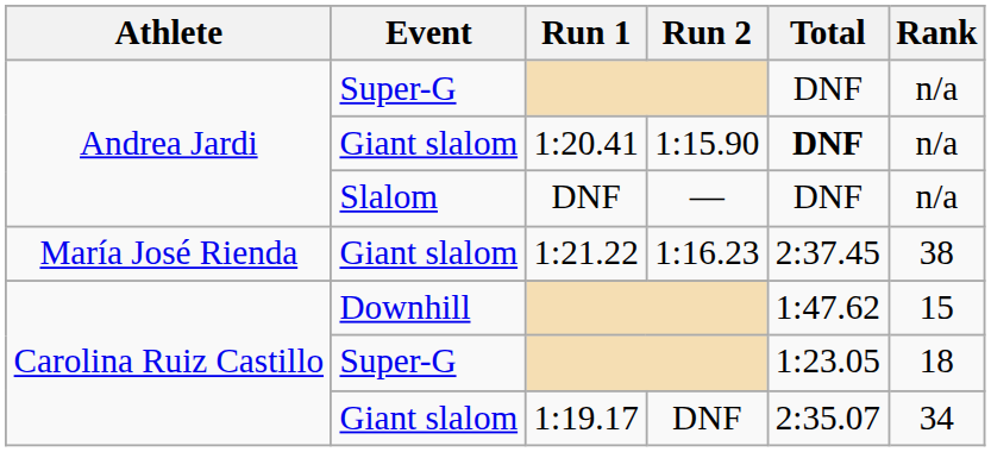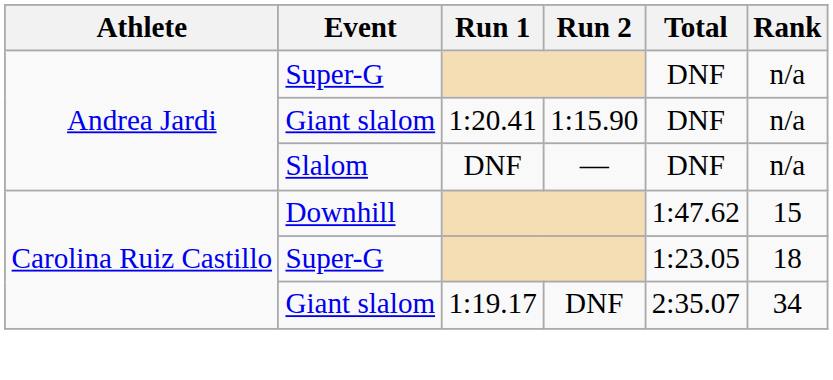1:20.41 | Total: bold -> normal
- row: María José Rienda | Giant slalom | 1:21.22 | 1:16.23 | 2:37.45 | 38
